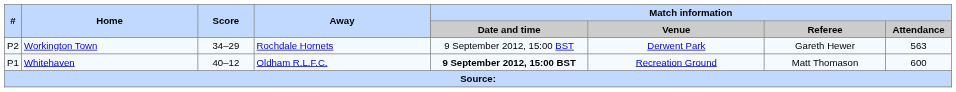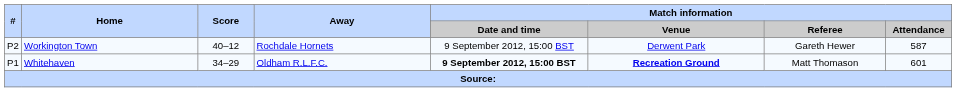Workington Town | Score: 34–29 -> 40–12
Workington Town | Match information / Attendance: 563 -> 587
Whitehaven | Score: 40–12 -> 34–29
Whitehaven | Match information / Venue: normal -> bold
Whitehaven | Match information / Attendance: 600 -> 601
